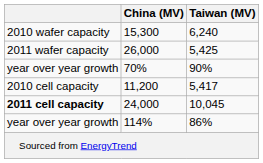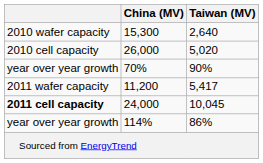15,300 | Taiwan (MV): 6,240 -> 2,640
26,000 | column 1: 2011 wafer capacity -> 2010 cell capacity
26,000 | Taiwan (MV): 5,425 -> 5,020
11,200 | column 1: 2010 cell capacity -> 2011 wafer capacity
